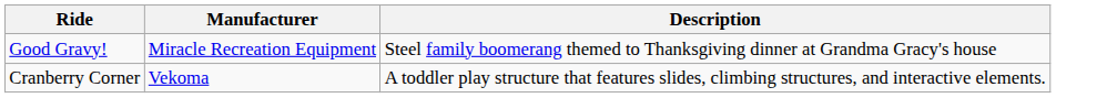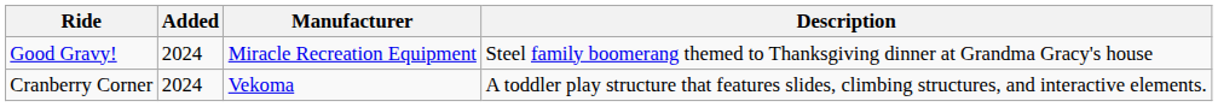+ column: Added | 2024 | 2024
